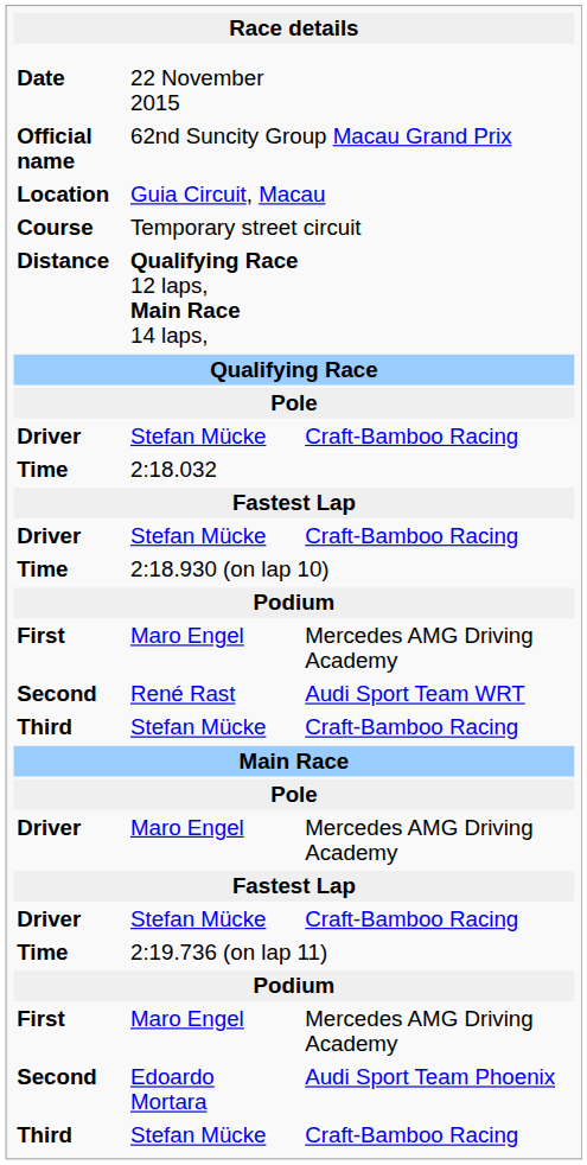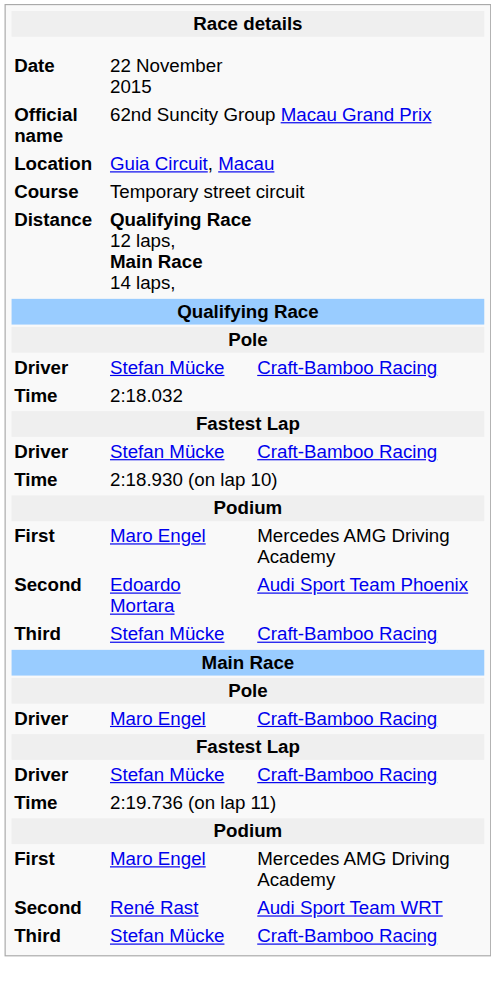rows swapped: Edoardo Mortara <-> René Rast
Driver / Maro Engel | column 3: Mercedes AMG Driving Academy -> Craft-Bamboo Racing
